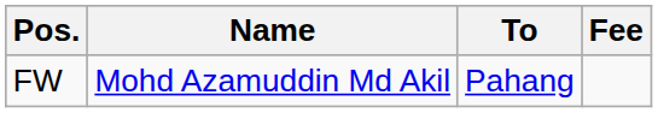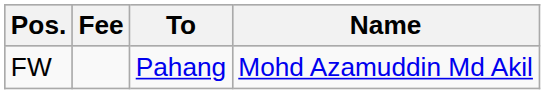columns swapped: Name <-> Fee
